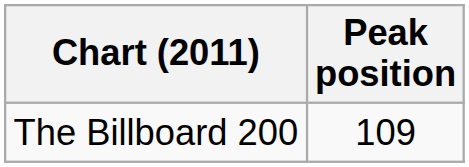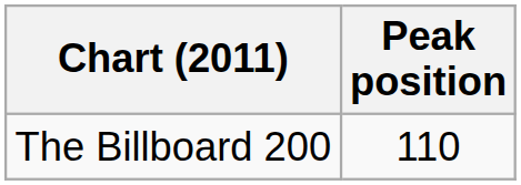The Billboard 200 | Peak position: 109 -> 110
